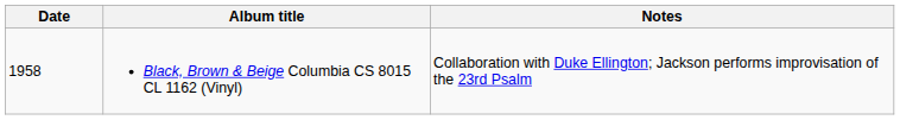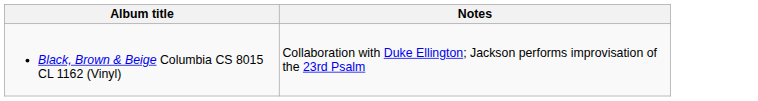- column: Date | 1958
